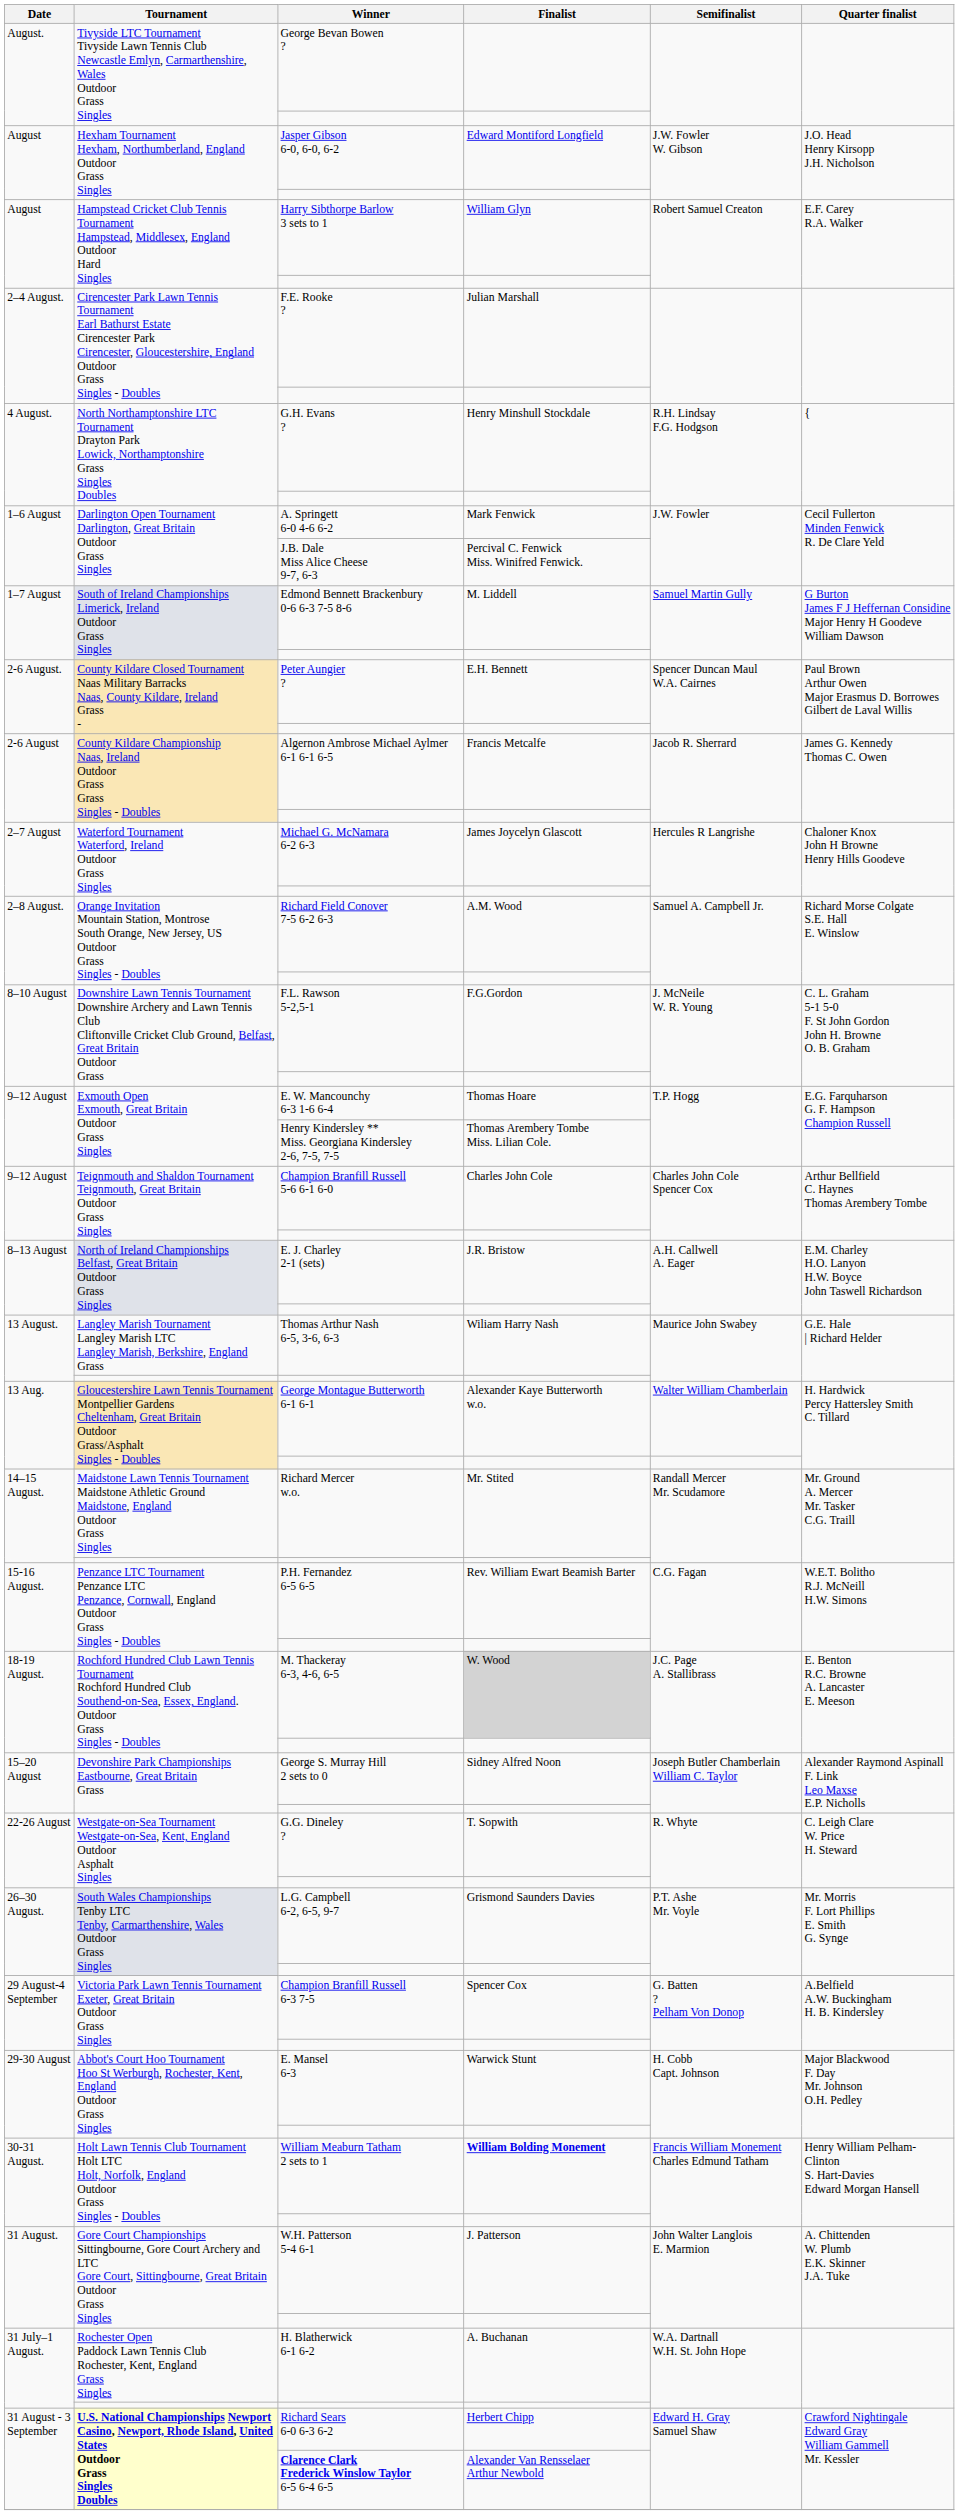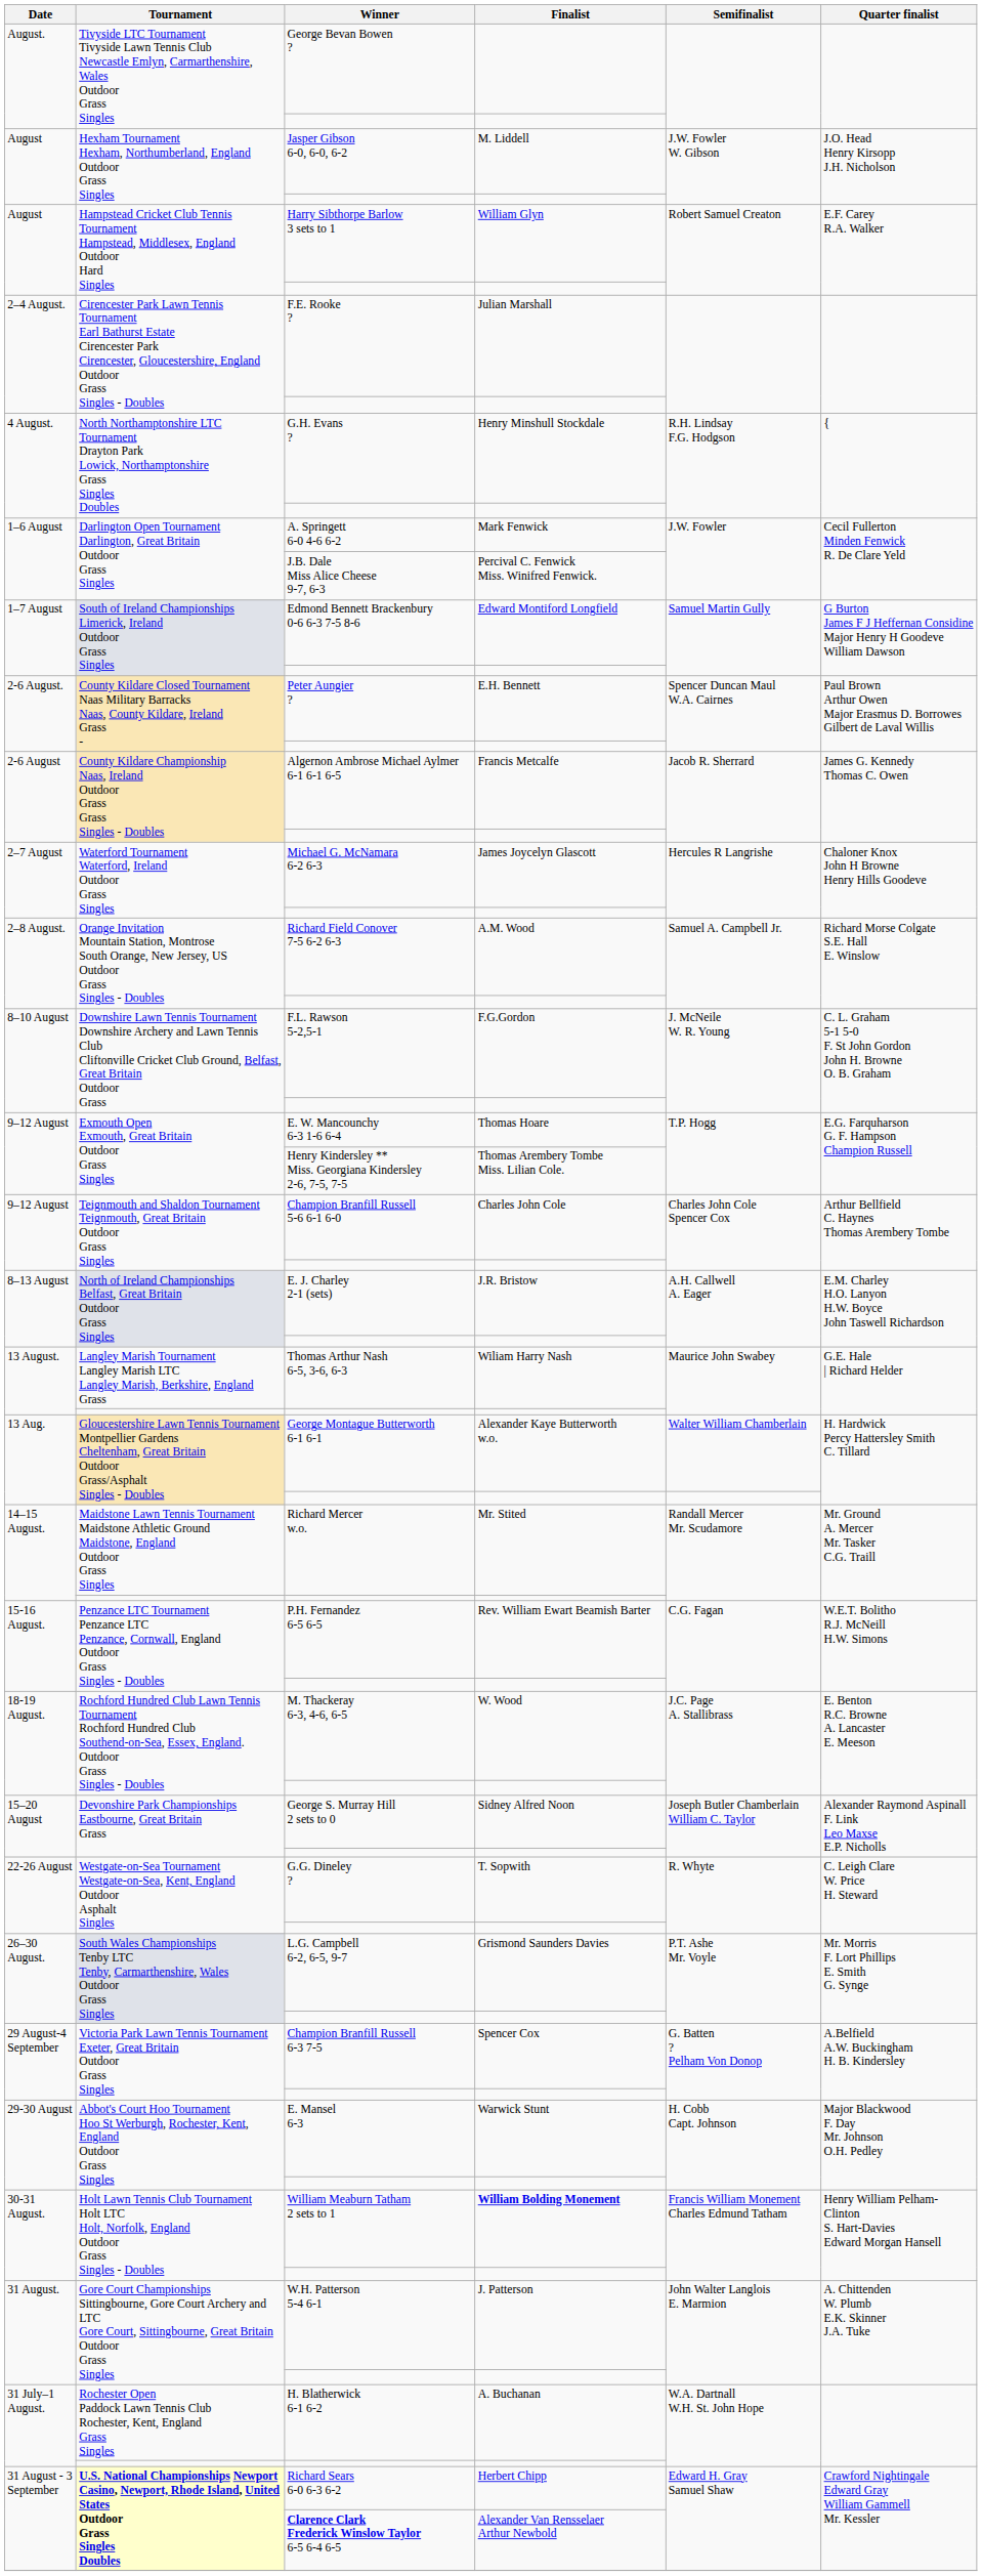Jasper Gibson 6-0, 6-0, 6-2 | Finalist: Edward Montiford Longfield -> M. Liddell
Edmond Bennett Brackenbury 0-6 6-3 7-5 8-6 | Finalist: M. Liddell -> Edward Montiford Longfield
M. Thackeray 6-3, 4-6, 6-5 | Finalist: lightgrey background -> no background
